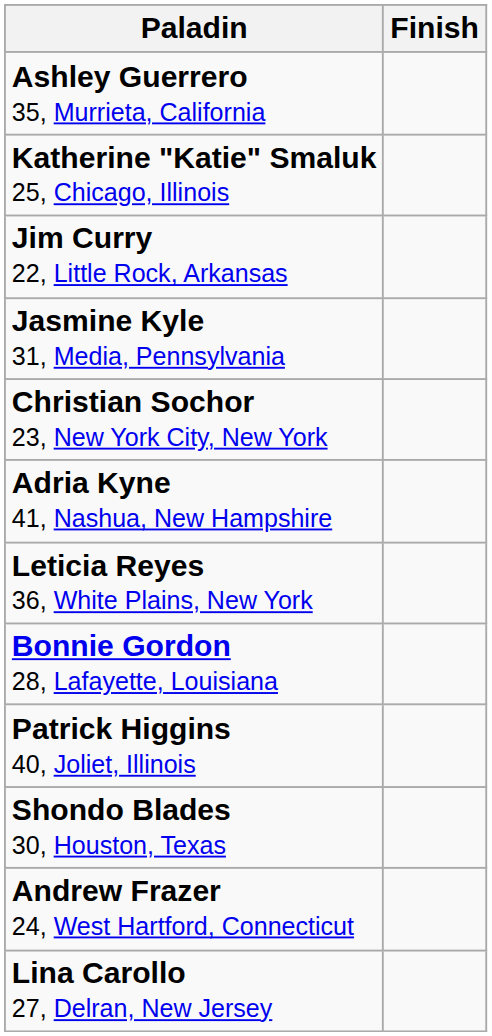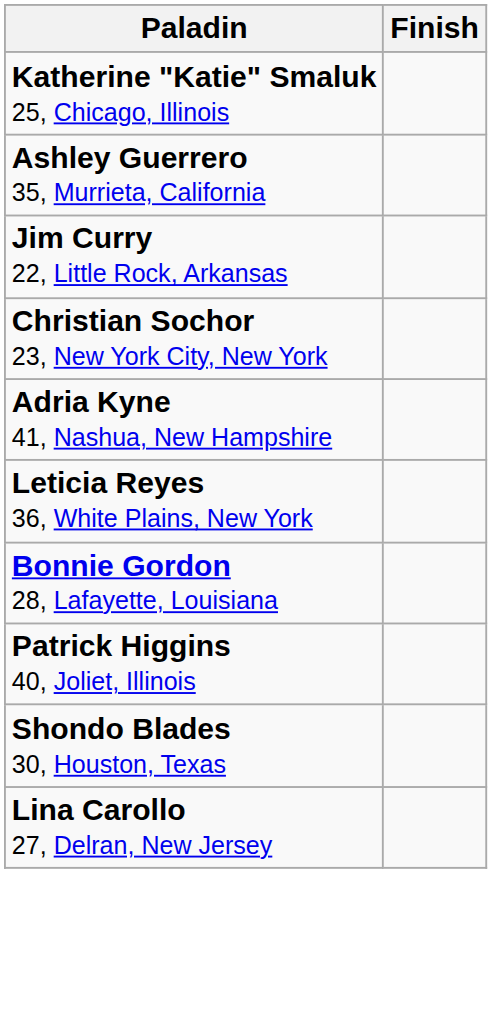rows swapped: Katherine "Katie" Smaluk 25, Chicago, Illinois <-> Ashley Guerrero 35, Murrieta, California
- row: Jasmine Kyle 31, Media, Pennsylvania
- row: Andrew Frazer 24, West Hartford, Connecticut
